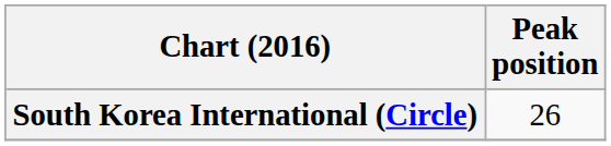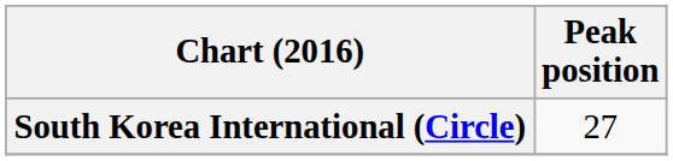South Korea International (Circle) | Peak position: 26 -> 27
